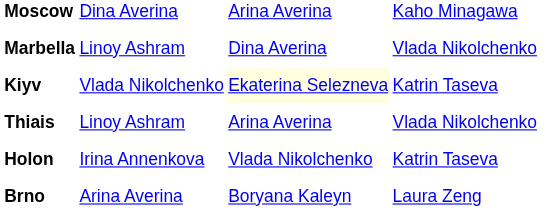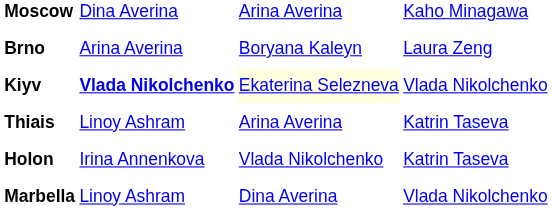rows swapped: Marbella <-> Brno
Kiyv | column 2: normal -> bold
Kiyv | column 4: Katrin Taseva -> Vlada Nikolchenko
Thiais | column 4: Vlada Nikolchenko -> Katrin Taseva
